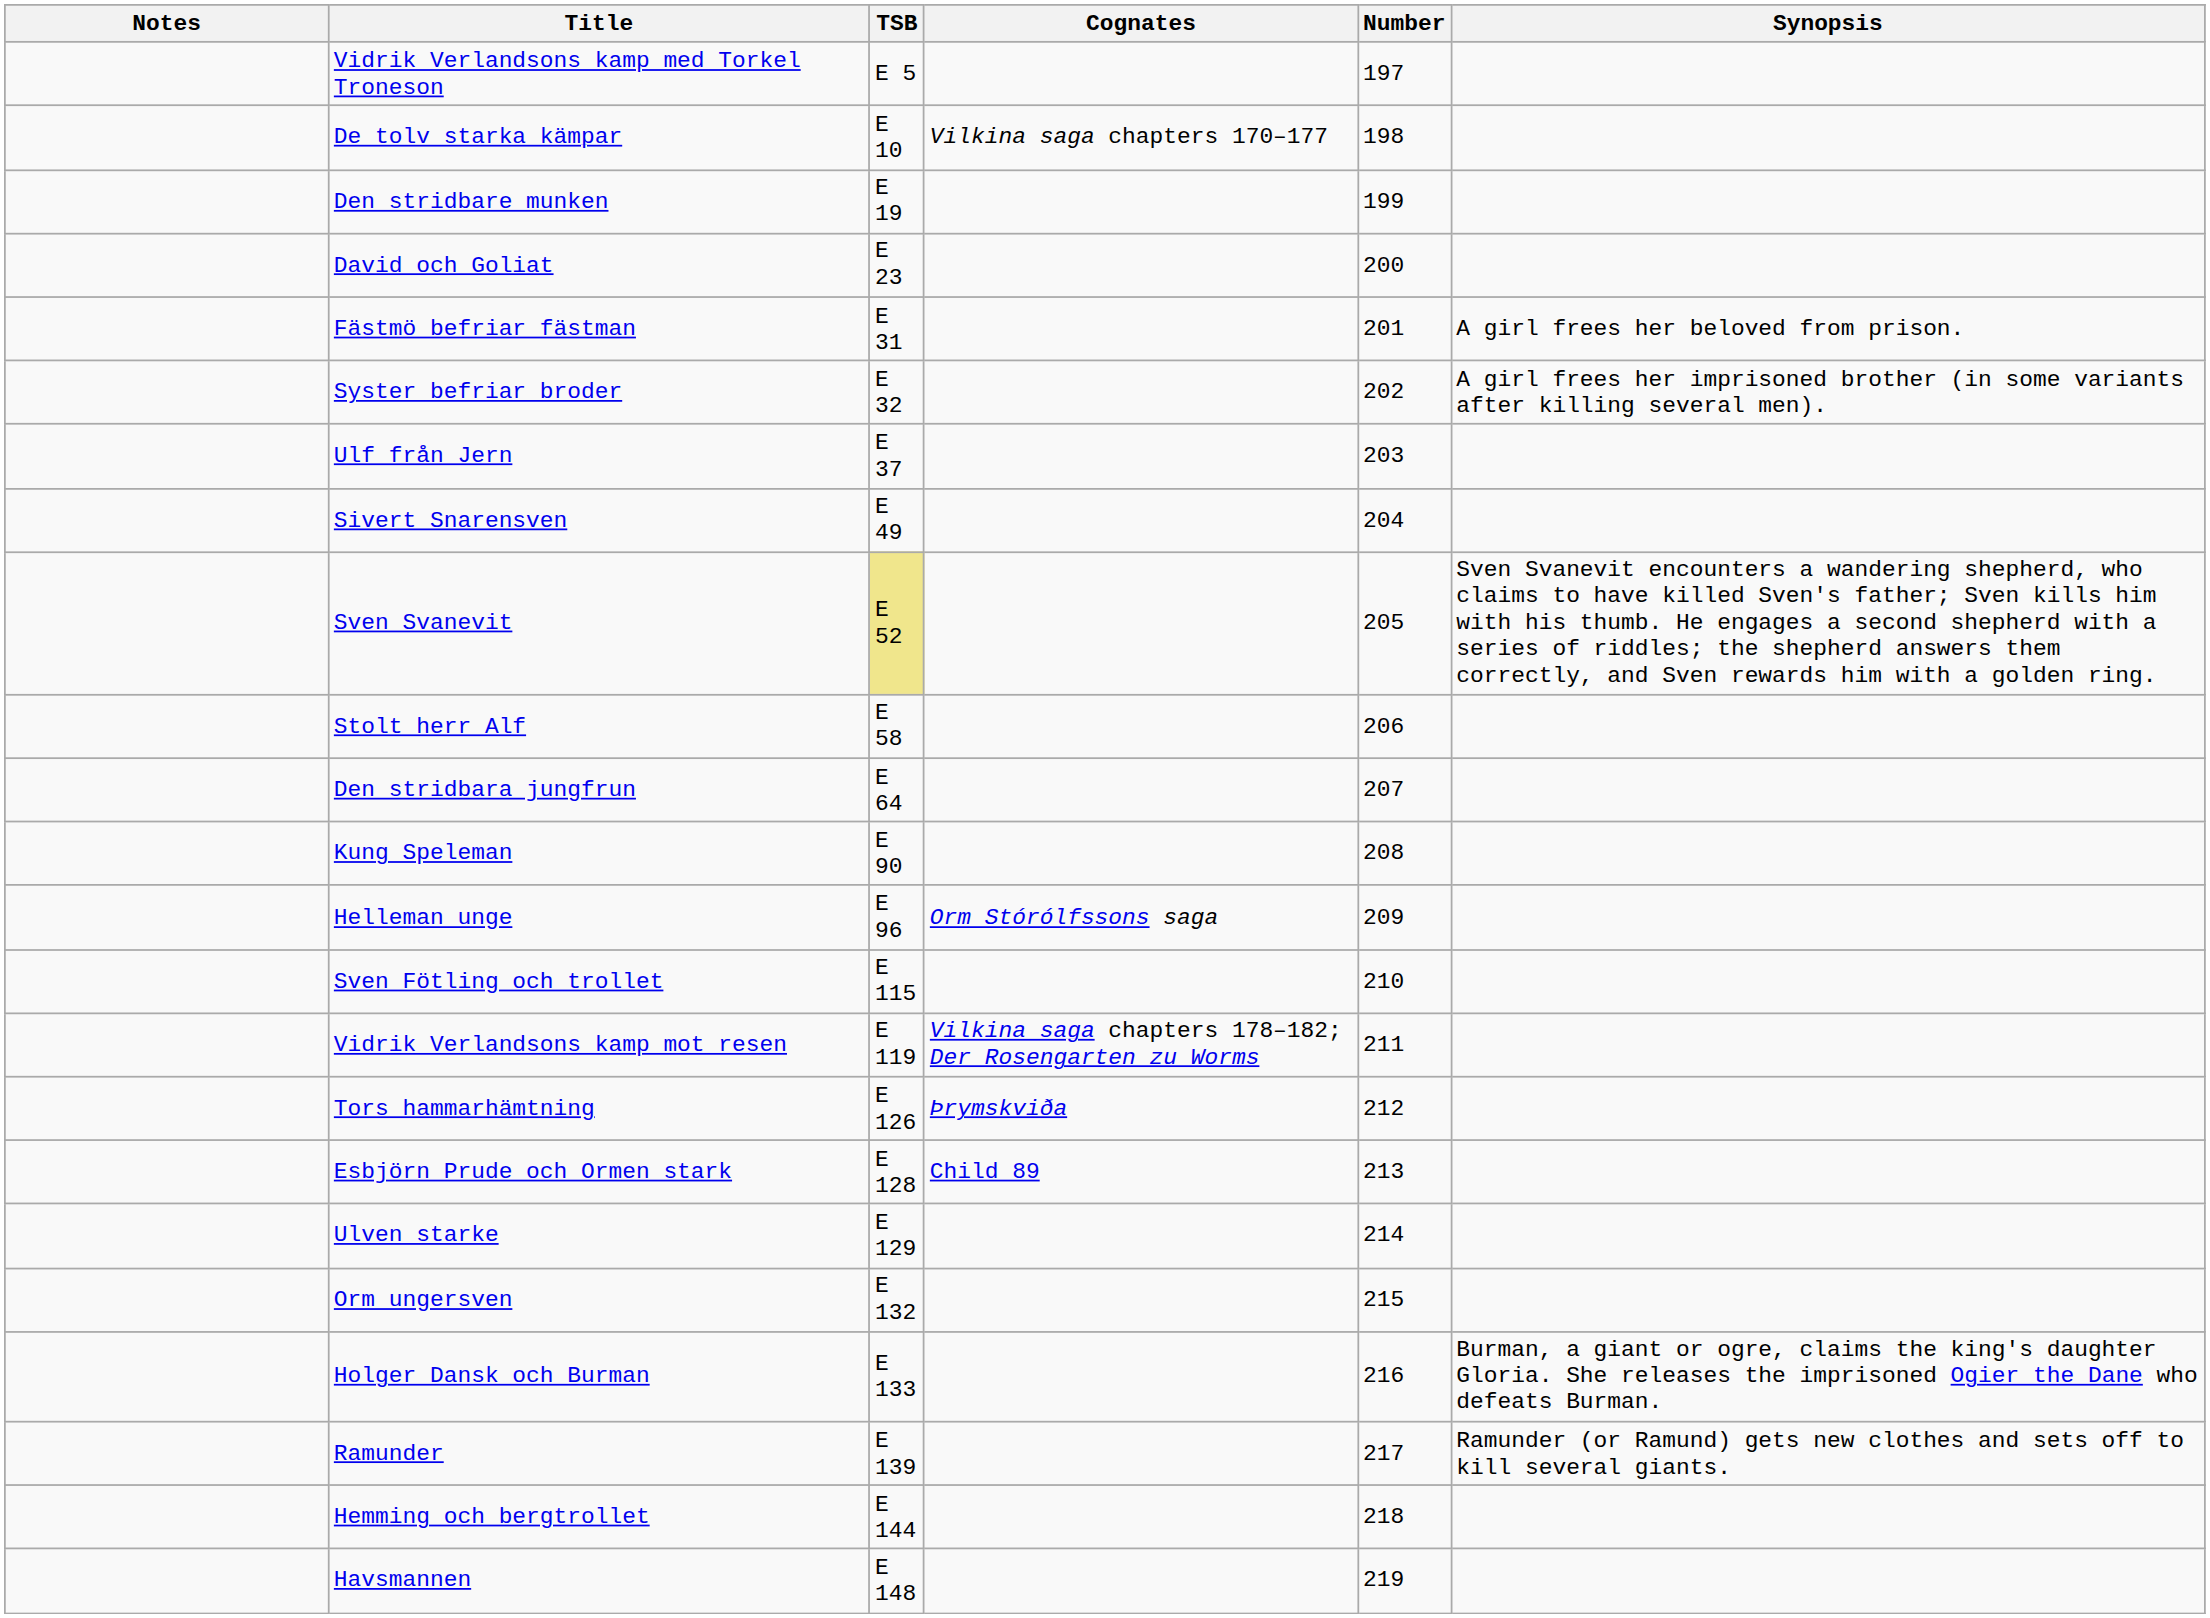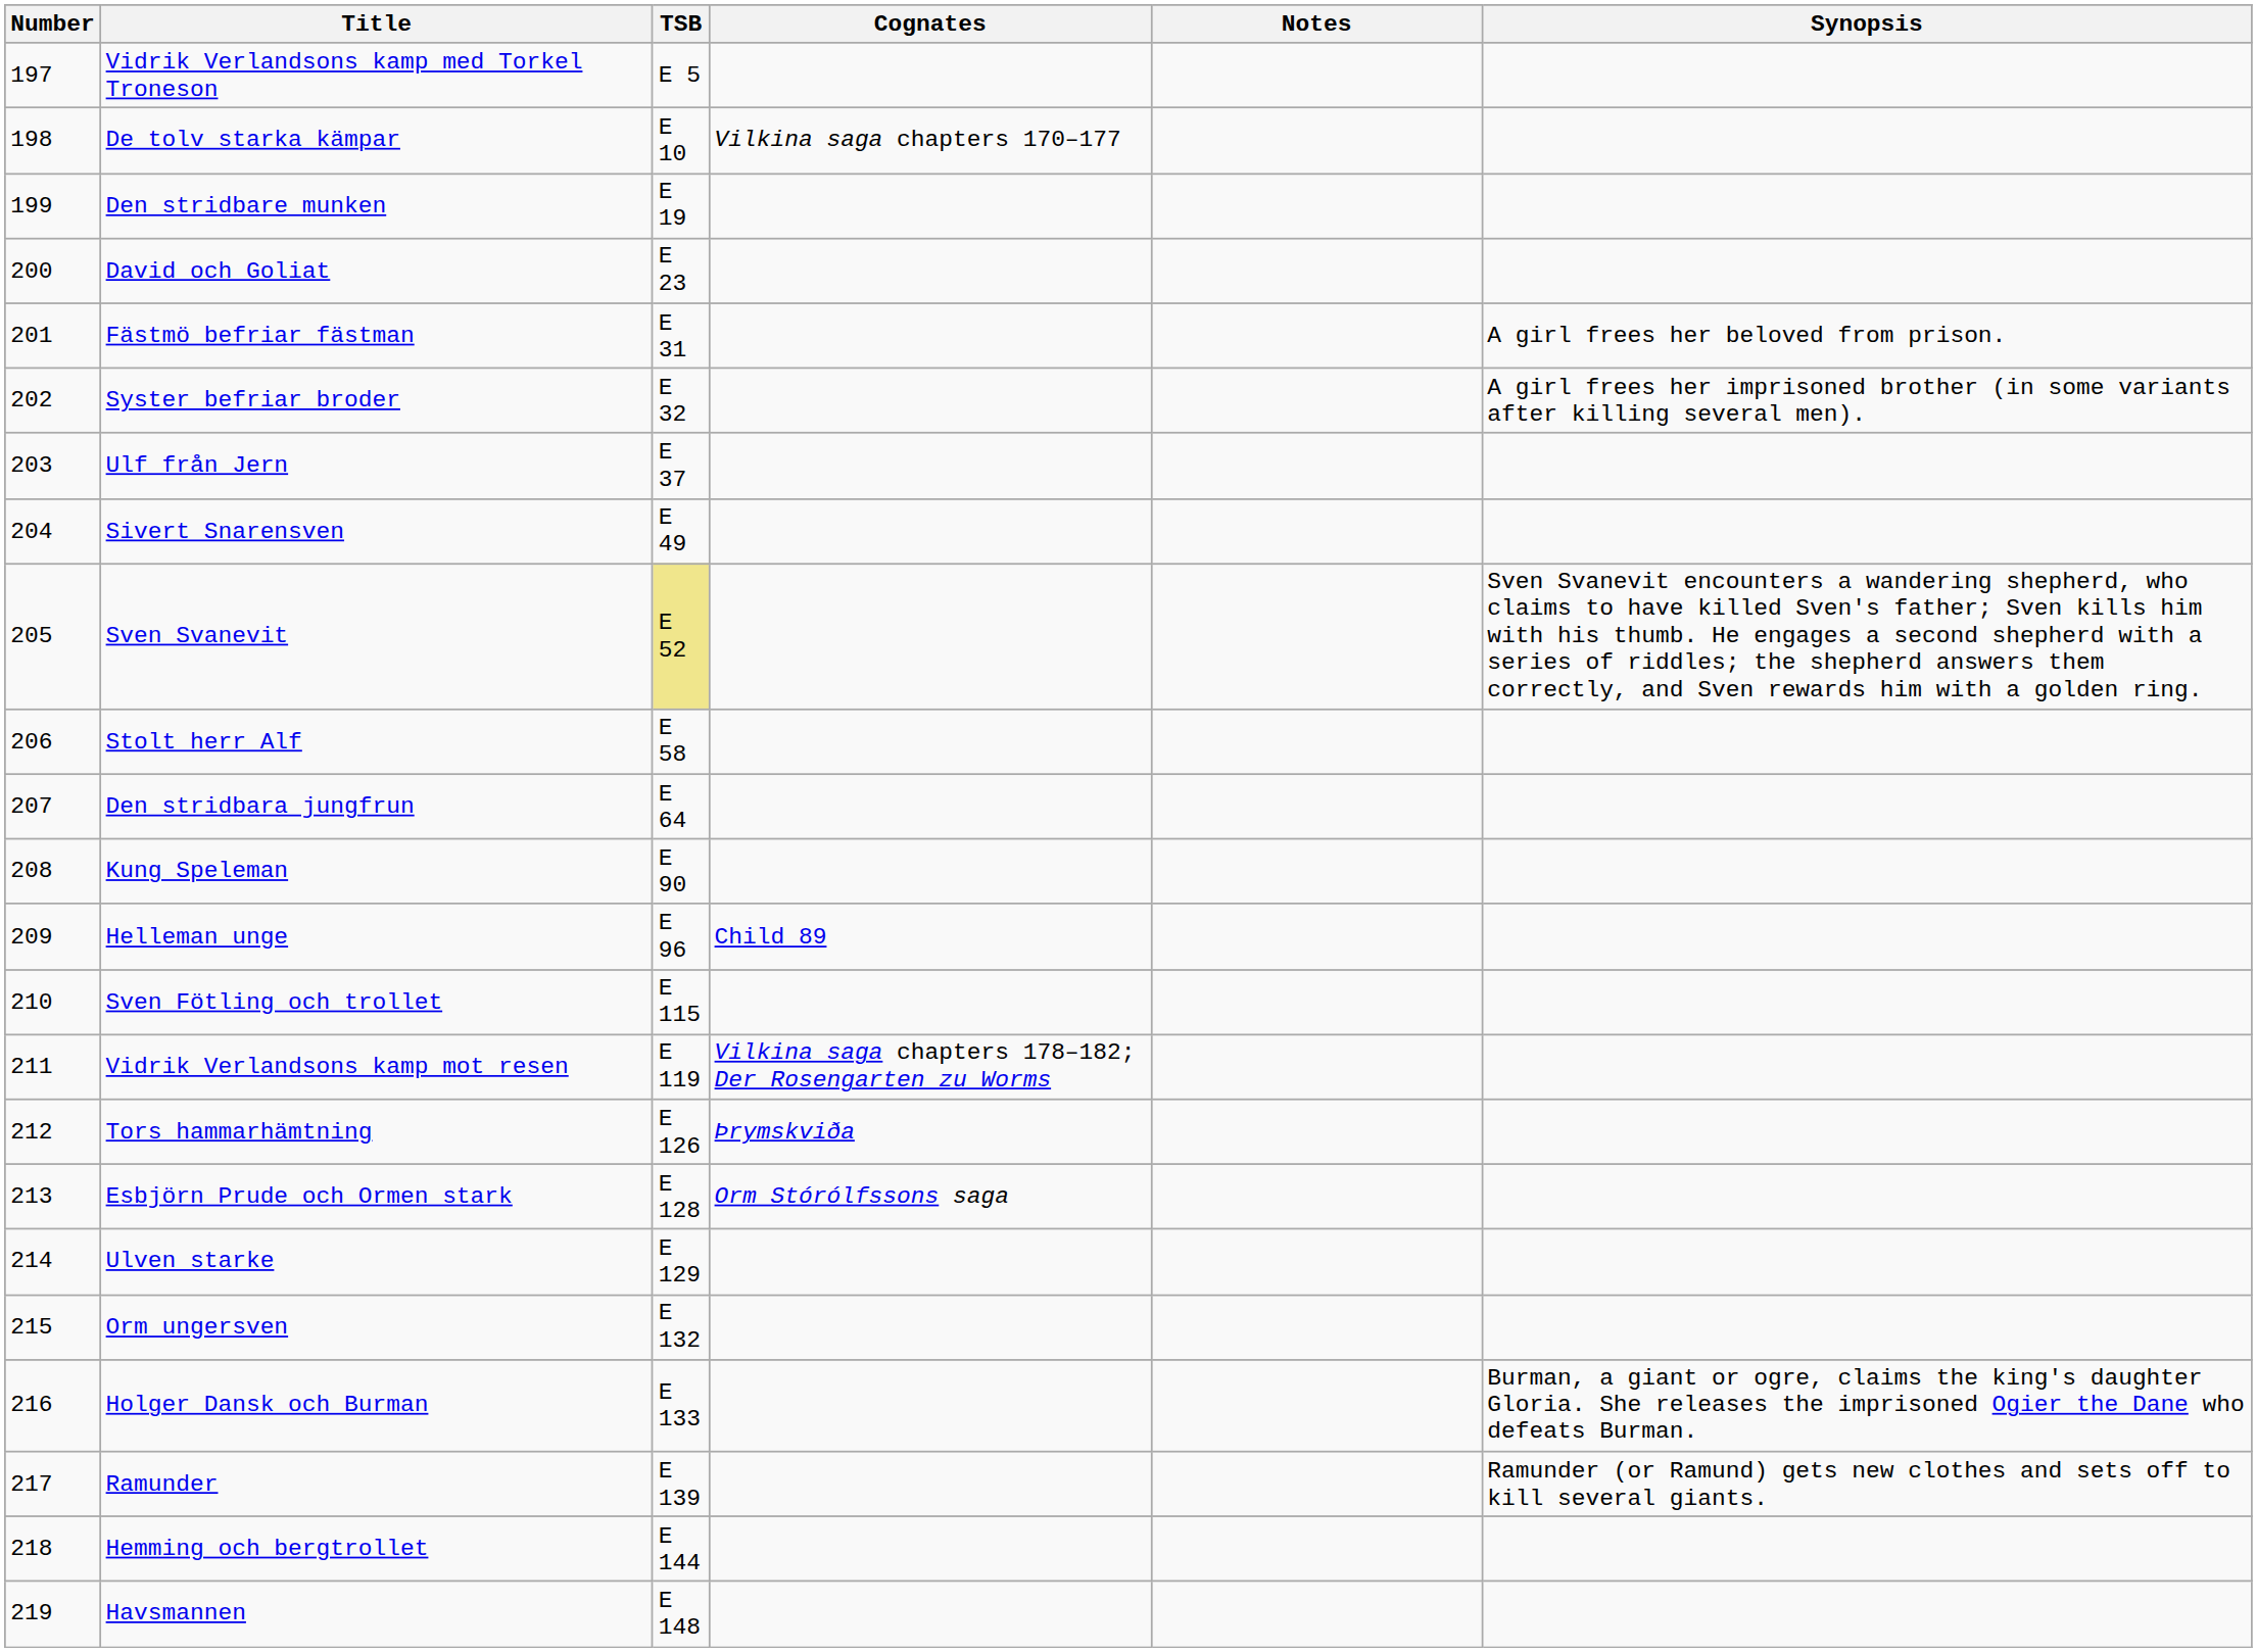columns swapped: Number <-> Notes
Helleman unge | Cognates: Orm Stórólfssons saga -> Child 89
Esbjörn Prude och Ormen stark | Cognates: Child 89 -> Orm Stórólfssons saga
